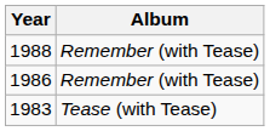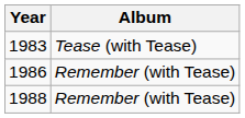rows swapped: 1983 <-> 1988
